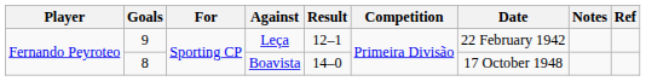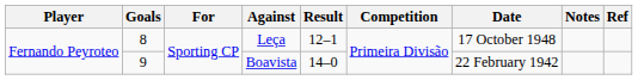Leça | Goals: 9 -> 8
Leça | Date: 22 February 1942 -> 17 October 1948
Boavista | Goals: 8 -> 9
Boavista | Date: 17 October 1948 -> 22 February 1942
